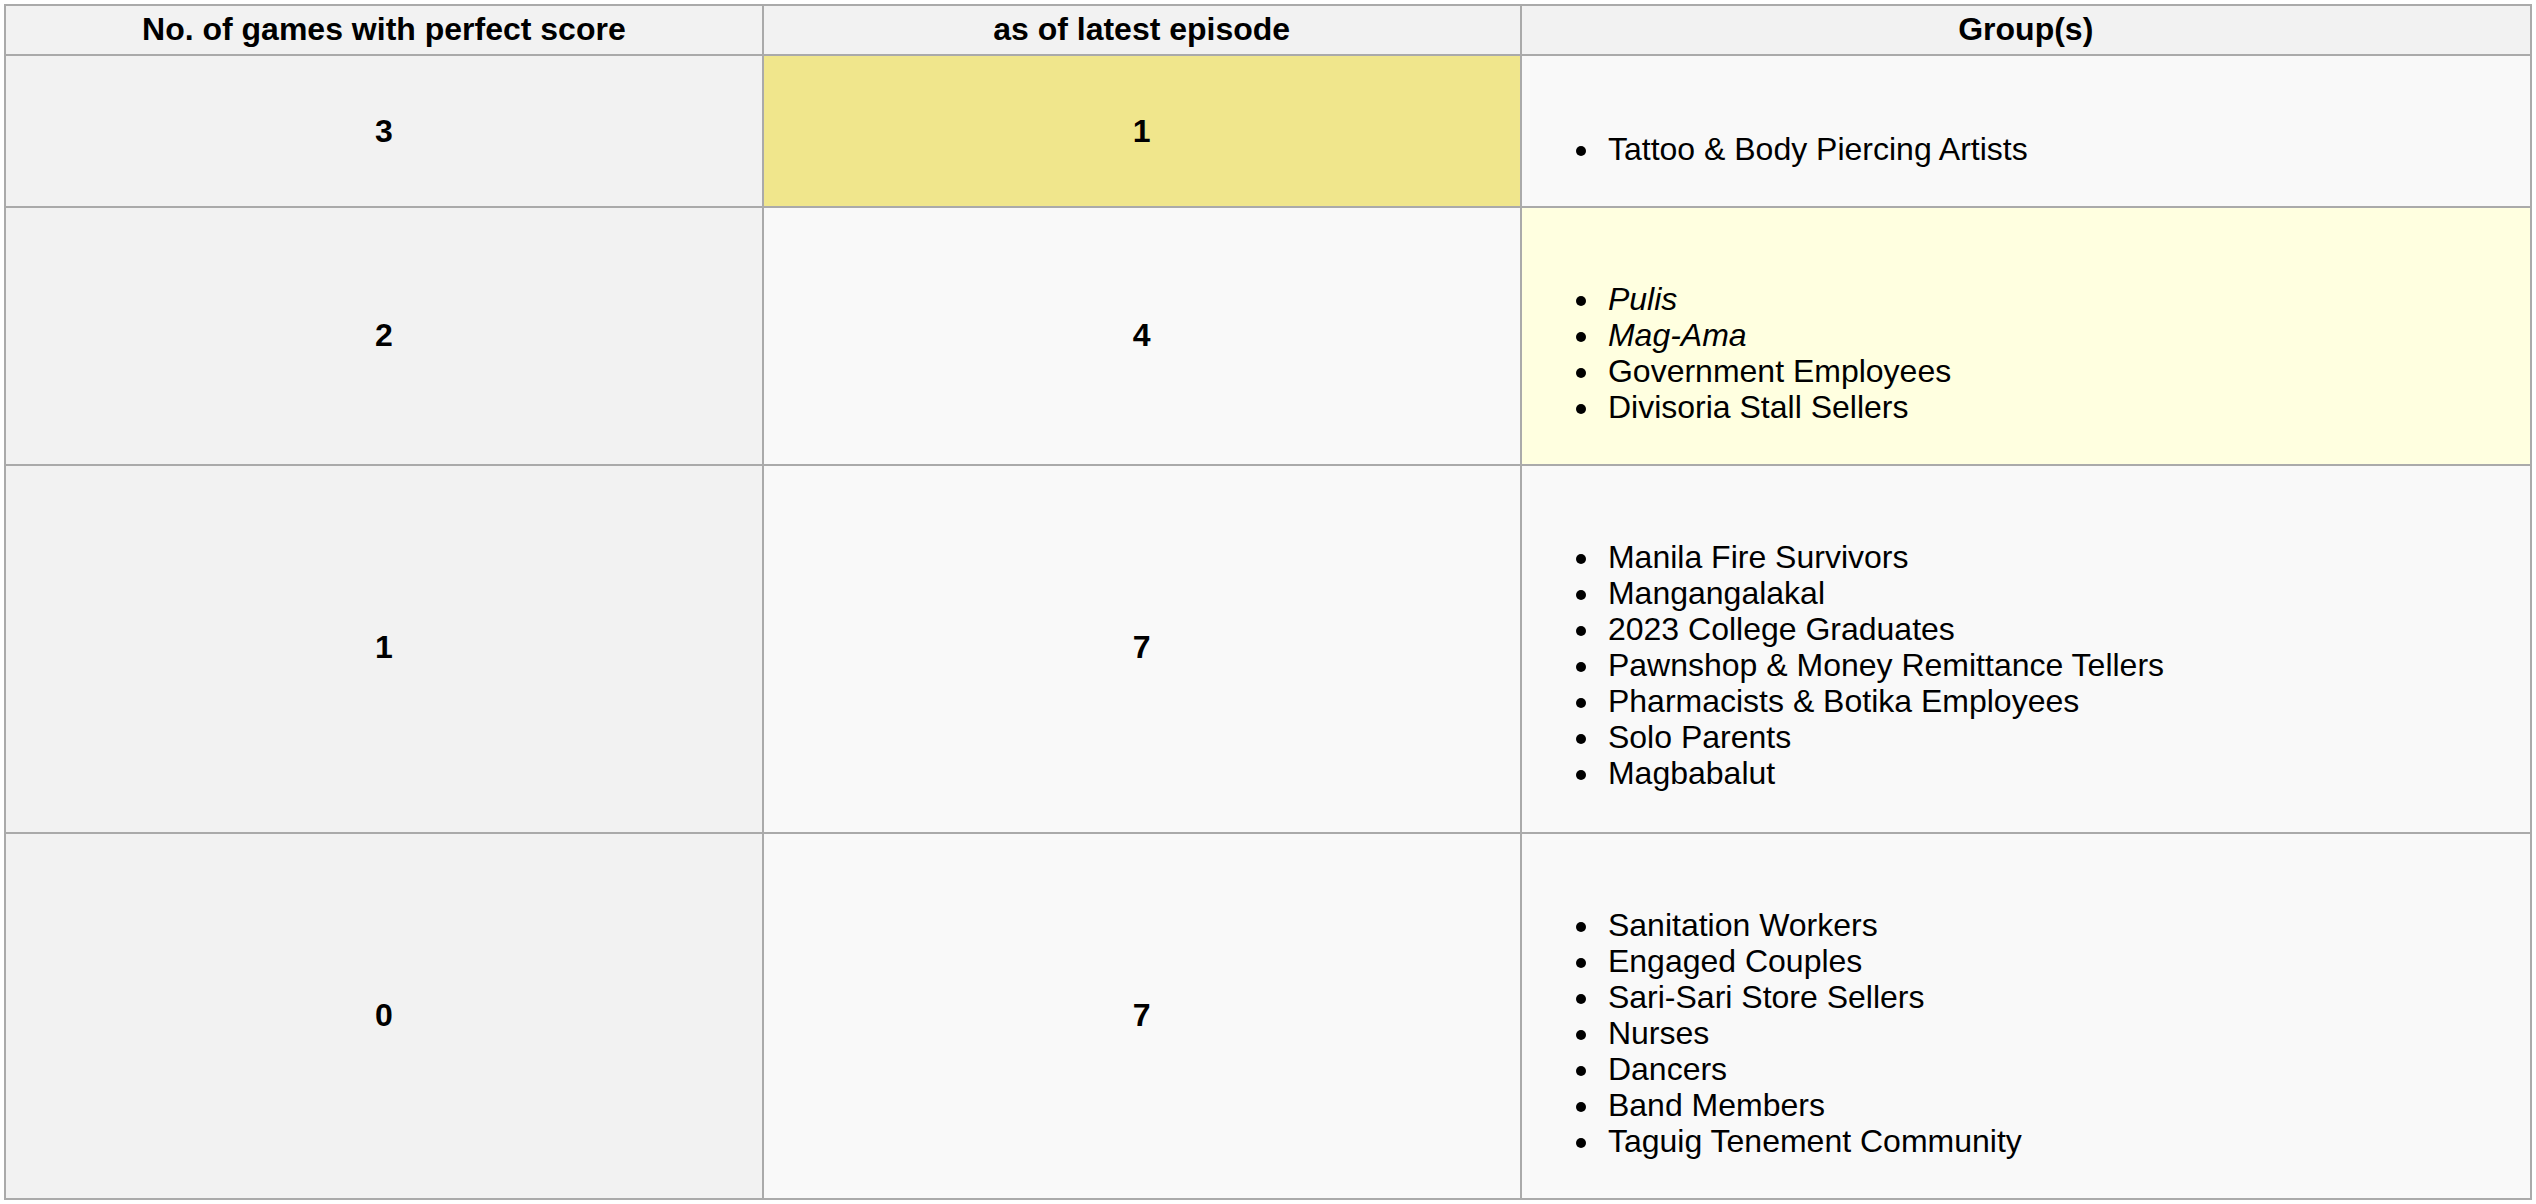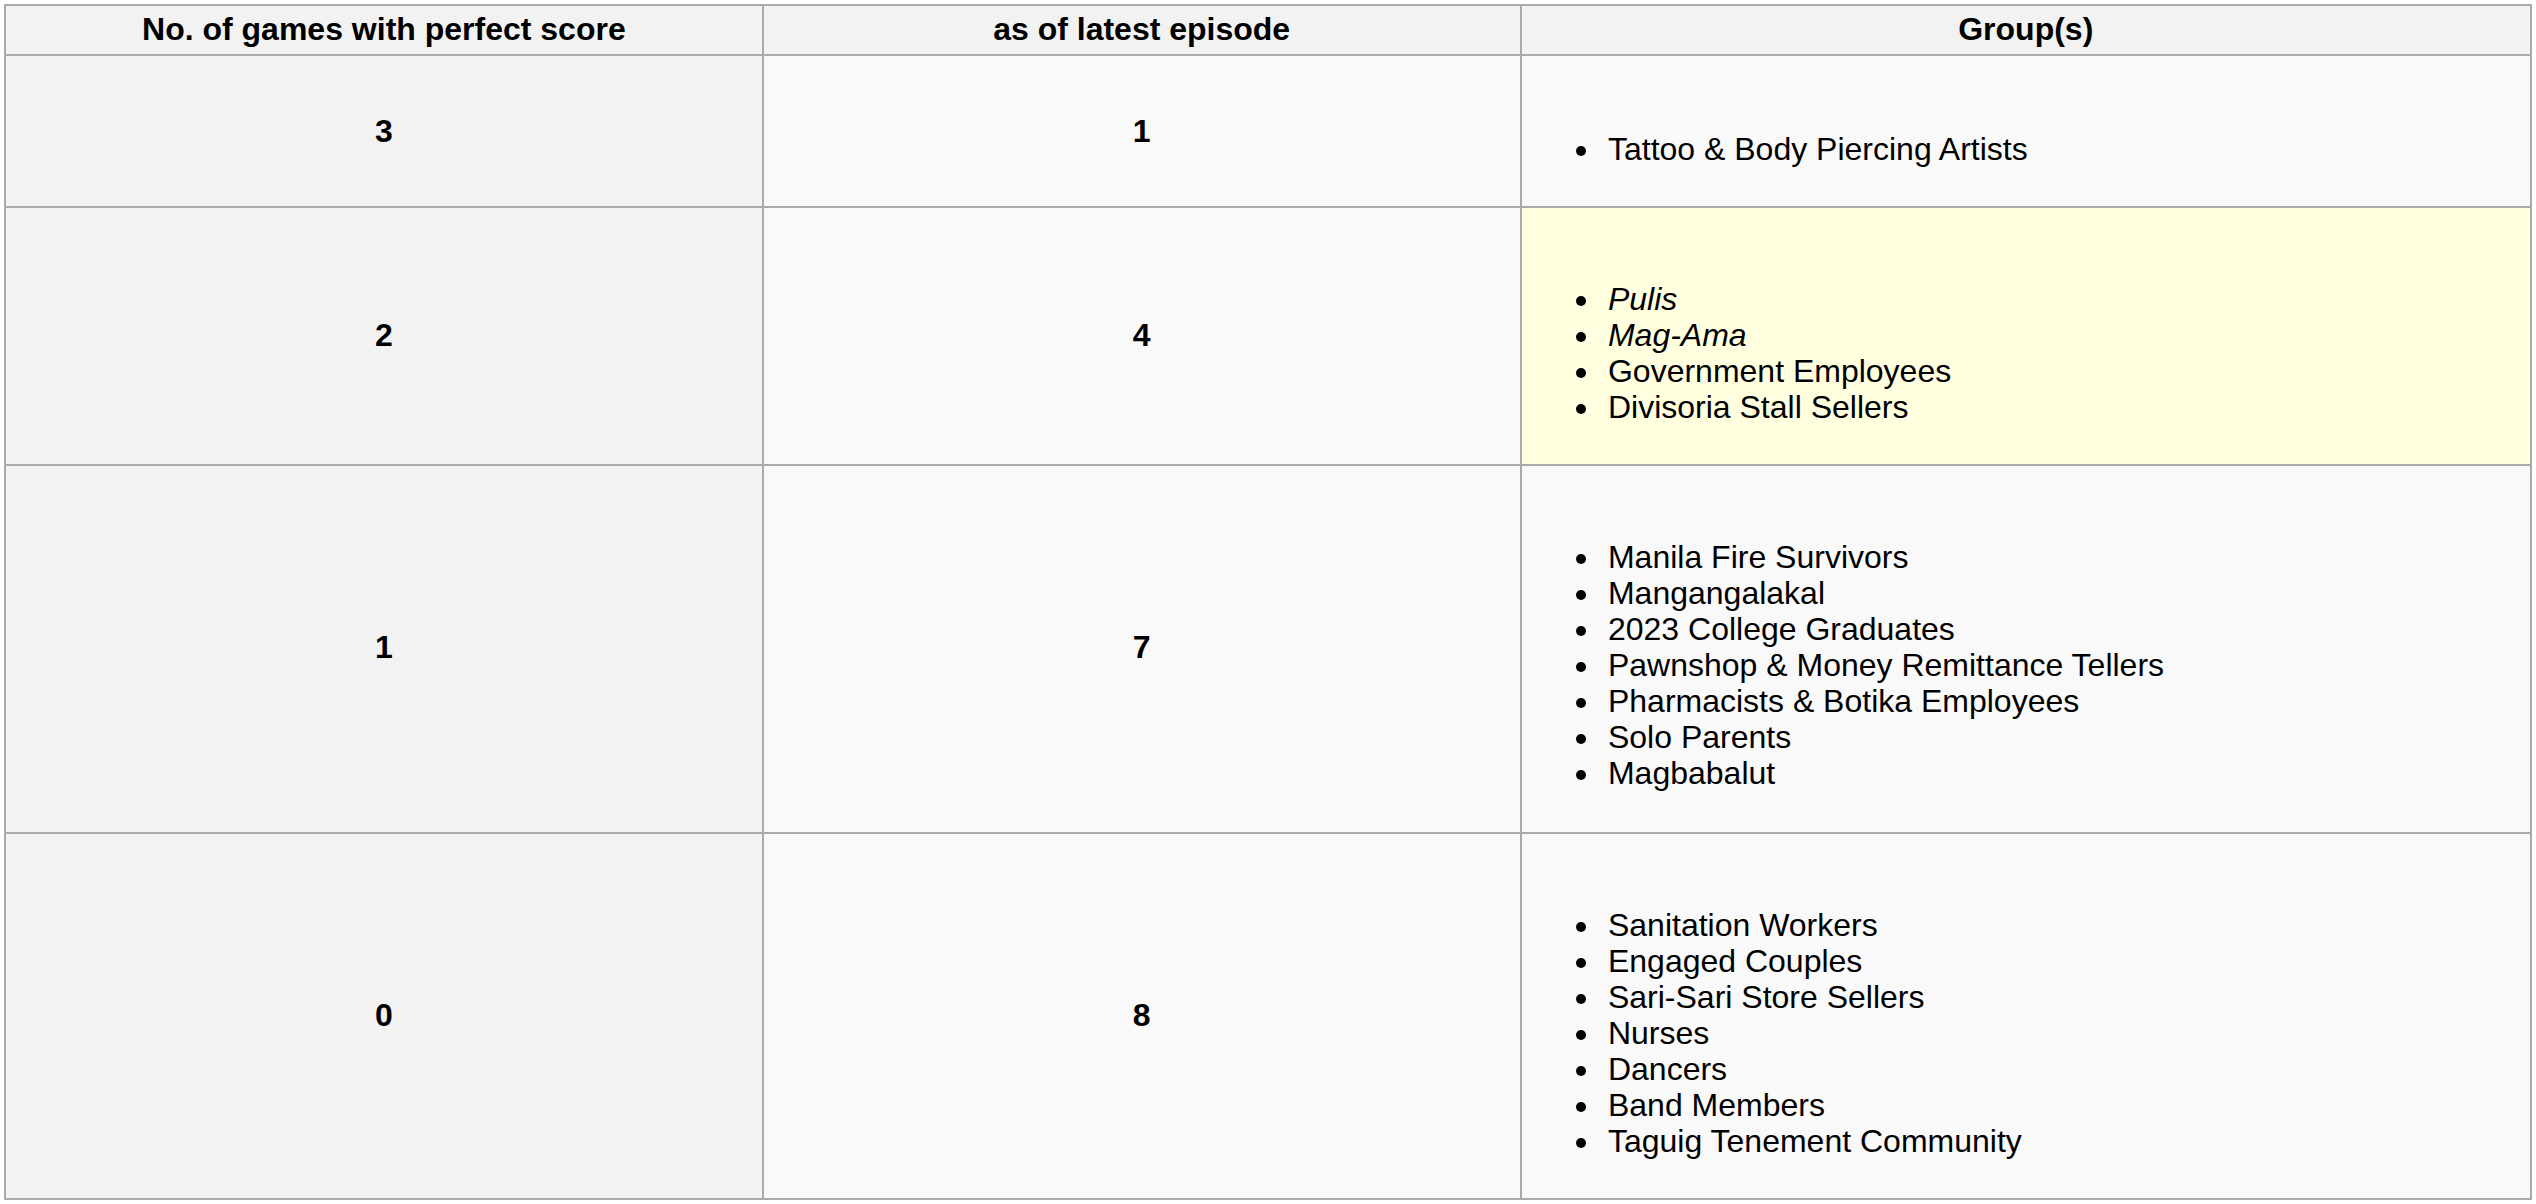3 | as of latest episode: khaki background -> no background
0 | as of latest episode: 7 -> 8
